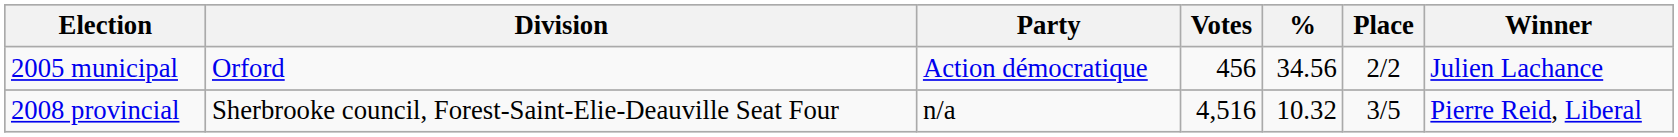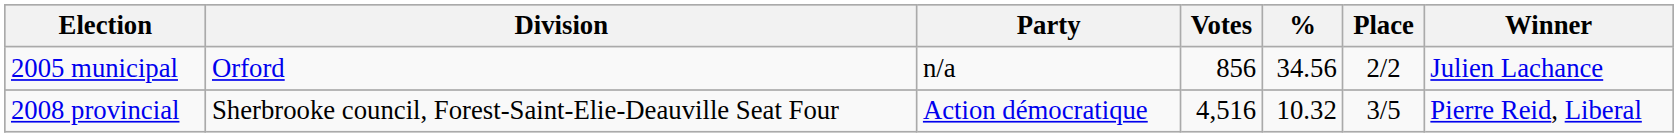2005 municipal | Party: Action démocratique -> n/a
2005 municipal | Votes: 456 -> 856
2008 provincial | Party: n/a -> Action démocratique
